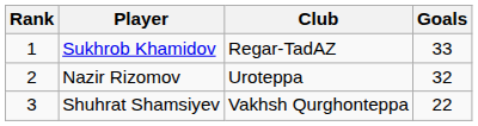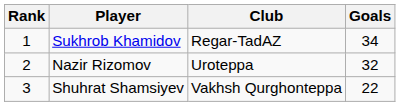Sukhrob Khamidov | Goals: 33 -> 34
